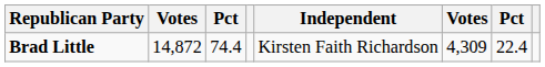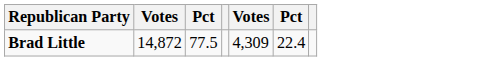- column: Independent | Kirsten Faith Richardson
Brad Little | column 3: 74.4 -> 77.5
